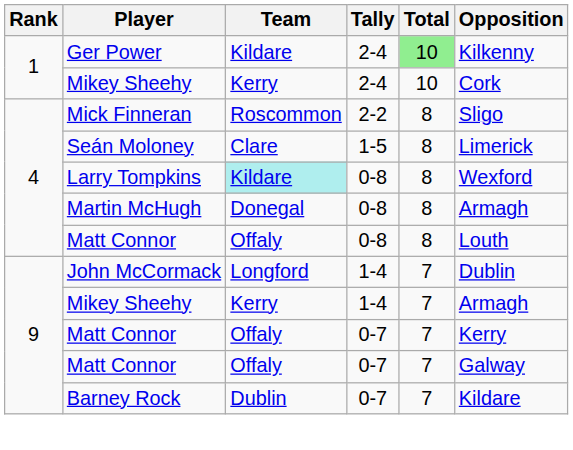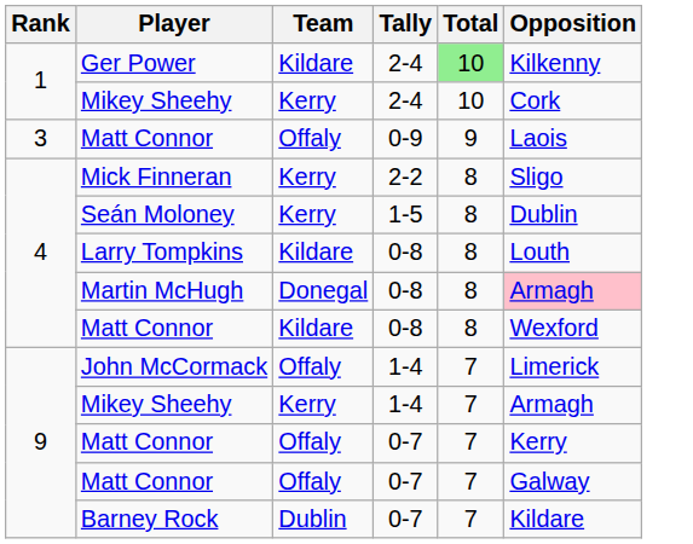+ row: 3 | Matt Connor | Offaly | 0-9 | 9 | Laois
Mick Finneran | Team: Roscommon -> Kerry
Seán Moloney | Team: Clare -> Kerry
Seán Moloney | Opposition: Limerick -> Dublin
Larry Tompkins | Team: paleturquoise background -> no background
Larry Tompkins | Opposition: Wexford -> Louth
Martin McHugh | Opposition: no background -> pink background
Matt Connor / 0-8 | Team: Offaly -> Kildare
Matt Connor / 0-8 | Opposition: Louth -> Wexford
John McCormack | Team: Longford -> Offaly
John McCormack | Opposition: Dublin -> Limerick
